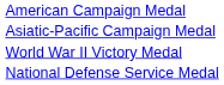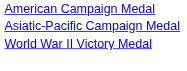- row: National Defense Service Medal
